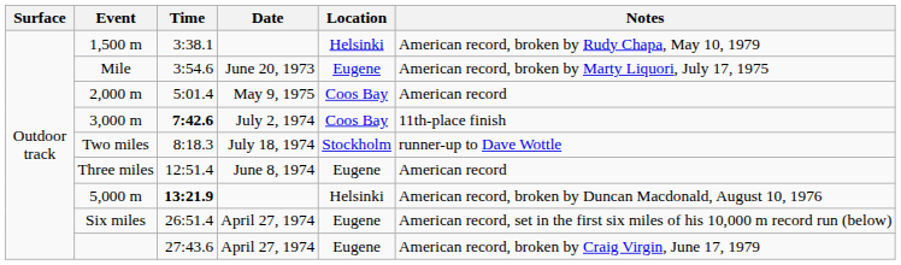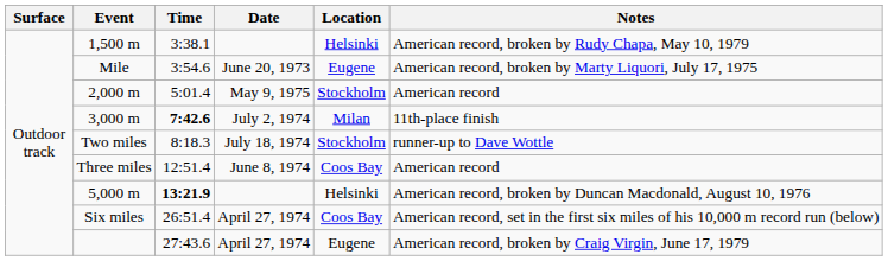2,000 m | Location: Coos Bay -> Stockholm
3,000 m | Location: Coos Bay -> Milan
Three miles | Location: Eugene -> Coos Bay
Six miles | Location: Eugene -> Coos Bay
